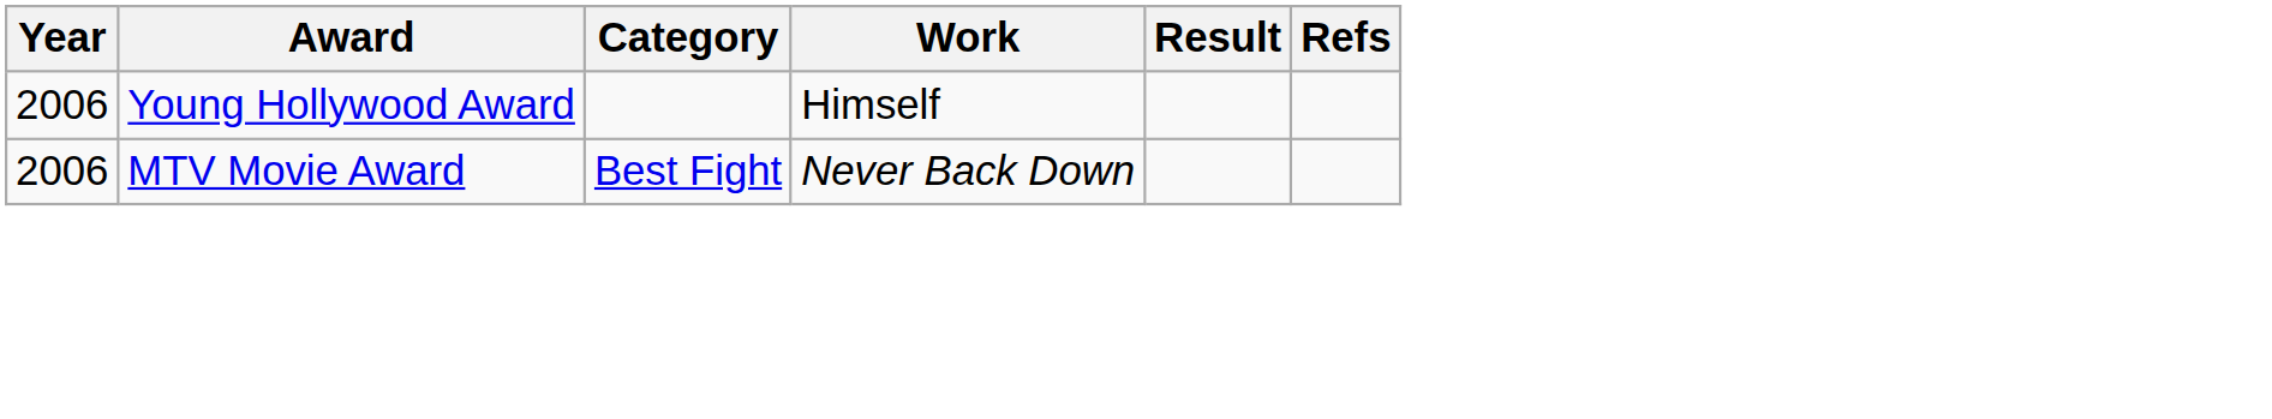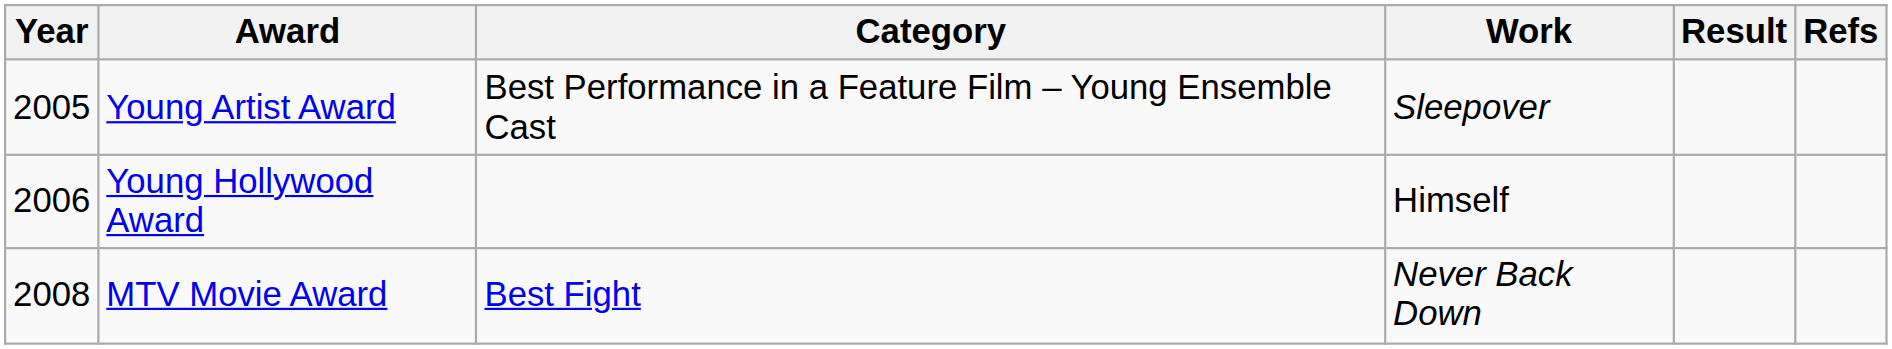+ row: 2005 | Young Artist Award | Best Performance in a Feature Film – Young Ensemble Cast | Sleepover
MTV Movie Award | Year: 2006 -> 2008
